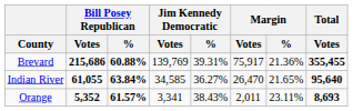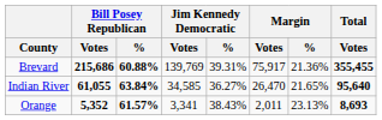Orange | Margin / %: 23.11% -> 23.13%
